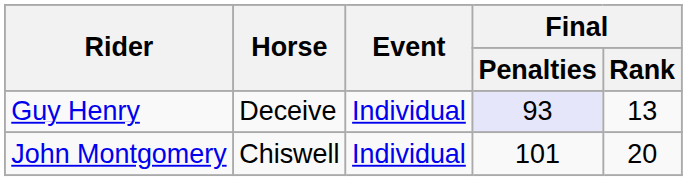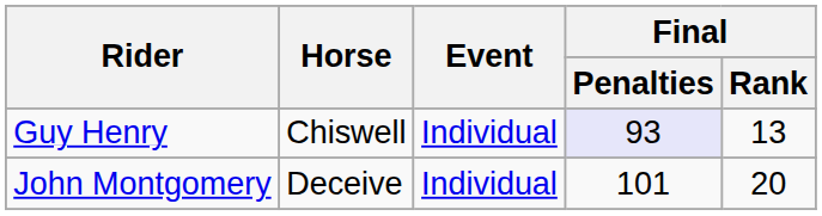Guy Henry | Horse: Deceive -> Chiswell
John Montgomery | Horse: Chiswell -> Deceive
